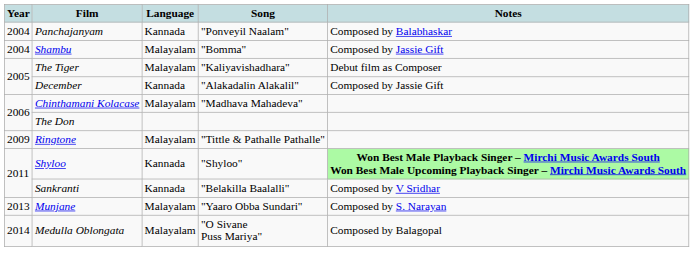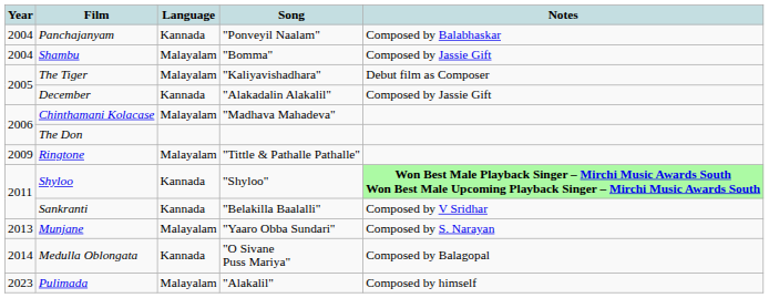Medulla Oblongata | Language: Malayalam -> Kannada
+ row: 2023 | Pulimada | Malayalam | "Alakalil" | Composed by himself
